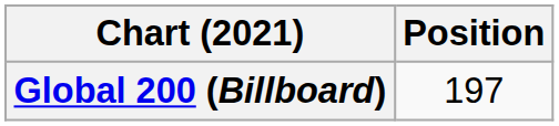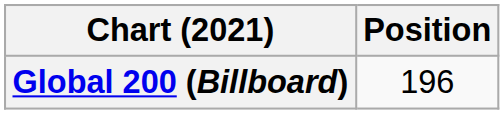Global 200 (Billboard) | Position: 197 -> 196
